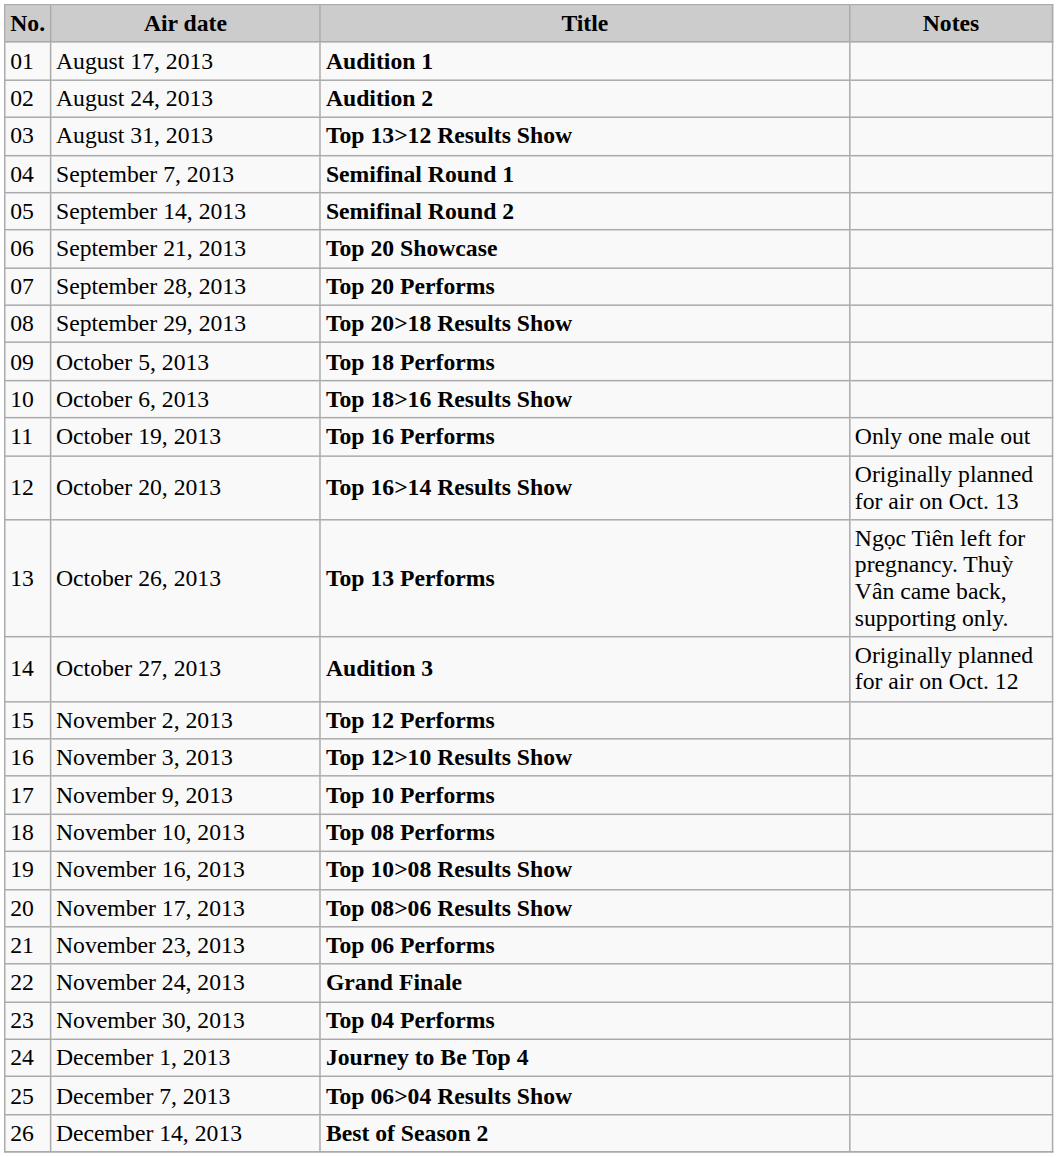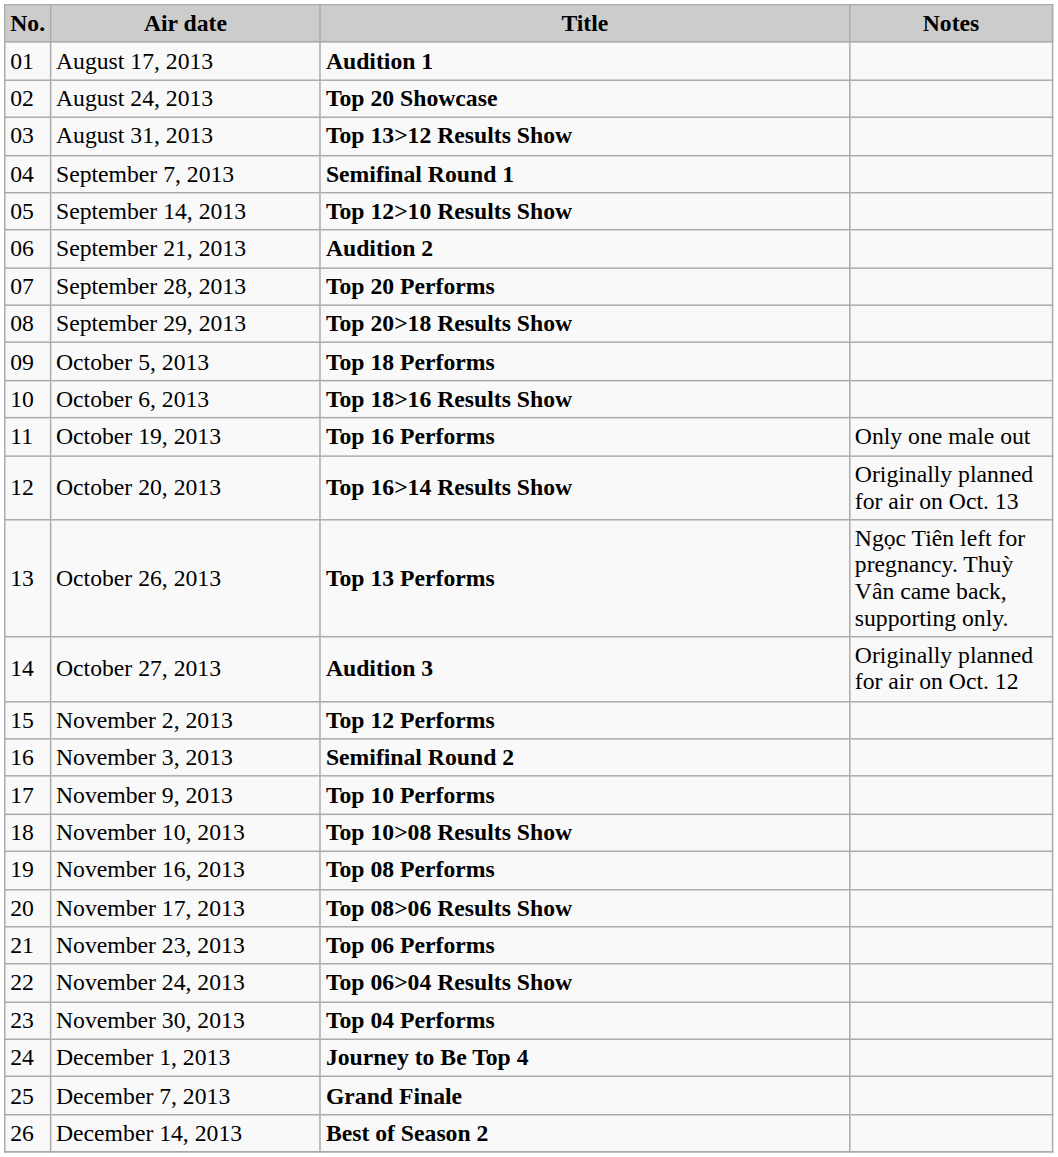August 24, 2013 | Title: Audition 2 -> Top 20 Showcase
September 14, 2013 | Title: Semifinal Round 2 -> Top 12>10 Results Show
September 21, 2013 | Title: Top 20 Showcase -> Audition 2
November 3, 2013 | Title: Top 12>10 Results Show -> Semifinal Round 2
November 10, 2013 | Title: Top 08 Performs -> Top 10>08 Results Show
November 16, 2013 | Title: Top 10>08 Results Show -> Top 08 Performs
November 24, 2013 | Title: Grand Finale -> Top 06>04 Results Show
December 7, 2013 | Title: Top 06>04 Results Show -> Grand Finale
